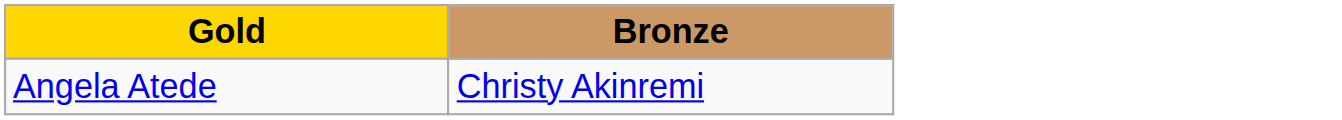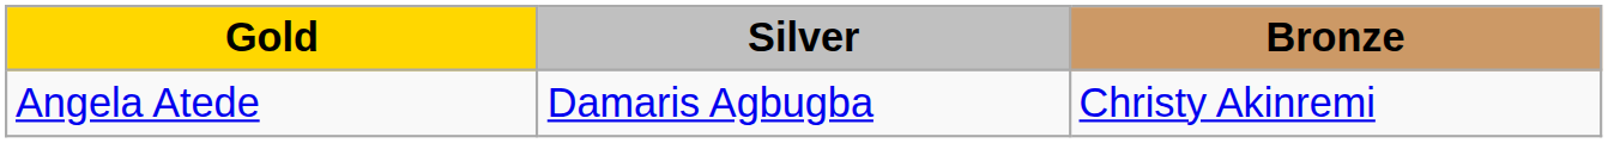+ column: Silver | Damaris Agbugba
